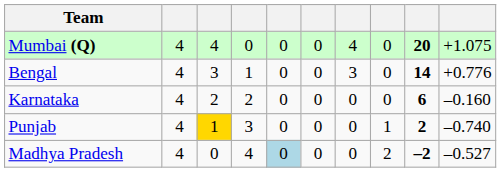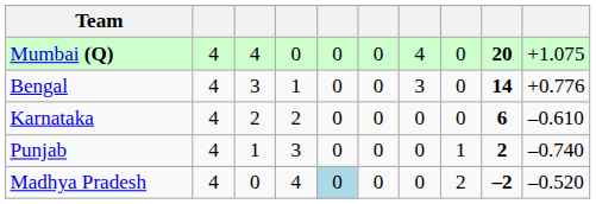Karnataka | column 10: –0.160 -> –0.610
Punjab | column 3: gold background -> no background
Madhya Pradesh | column 10: –0.527 -> –0.520
